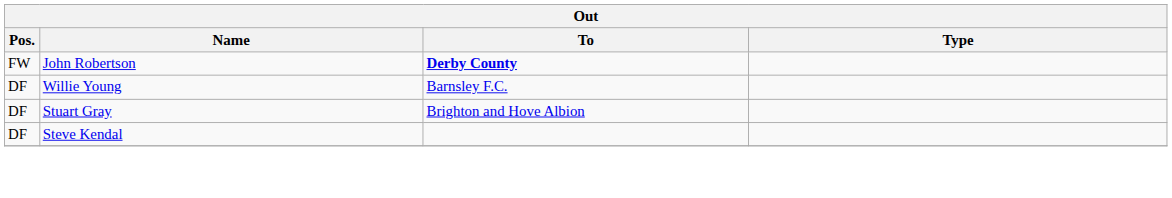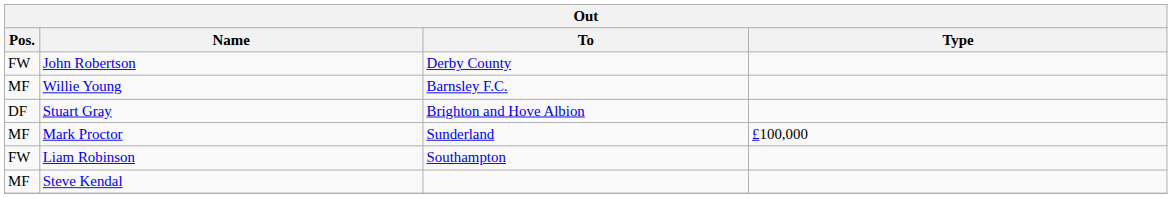John Robertson | To: bold -> normal
Willie Young | Pos.: DF -> MF
+ row: MF | Mark Proctor | Sunderland | £100,000
+ row: FW | Liam Robinson | Southampton
Steve Kendal | Pos.: DF -> MF
